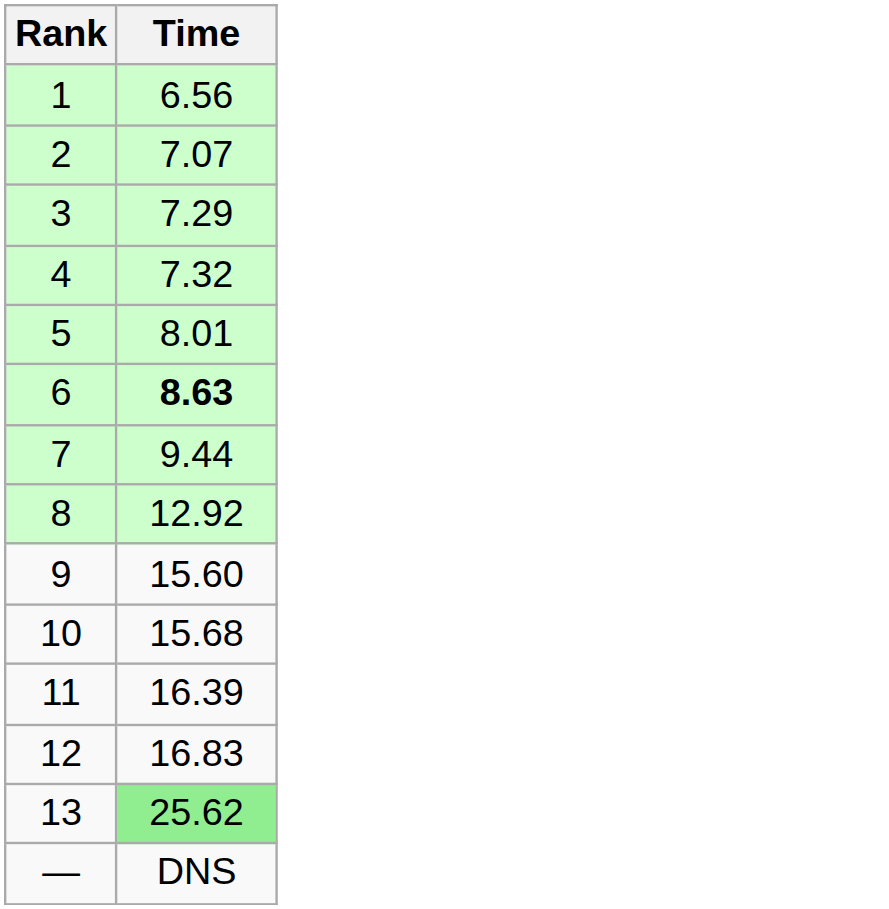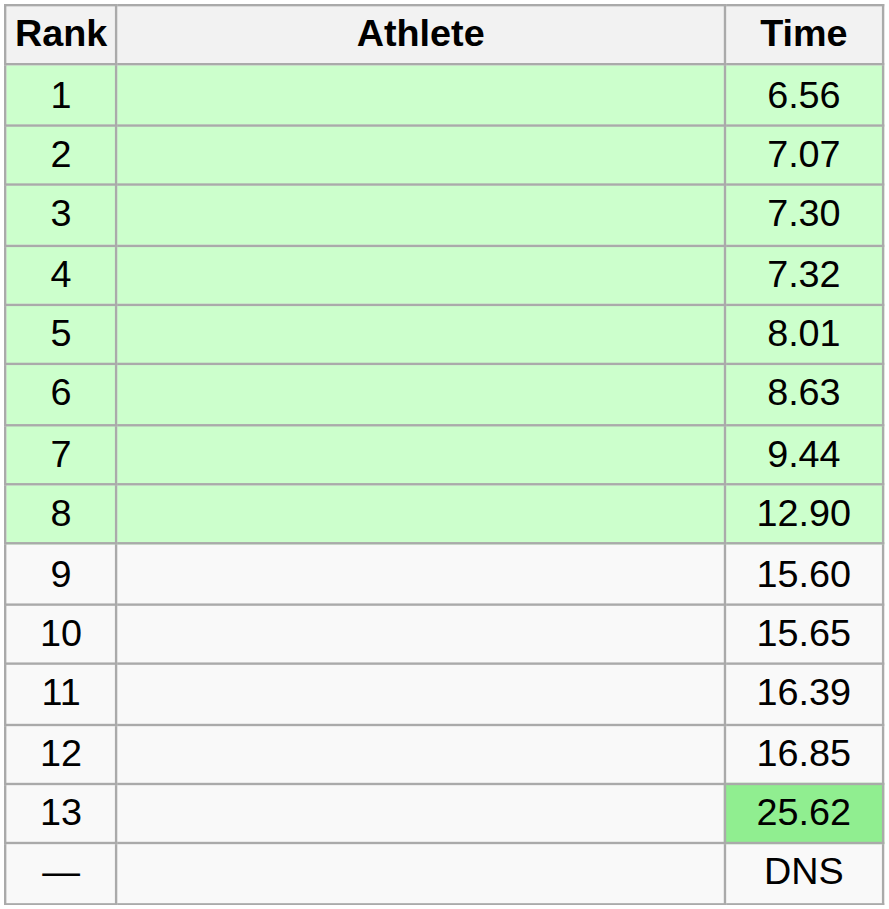+ column: Athlete
3 | Time: 7.29 -> 7.30
6 | Time: bold -> normal
8 | Time: 12.92 -> 12.90
10 | Time: 15.68 -> 15.65
12 | Time: 16.83 -> 16.85
